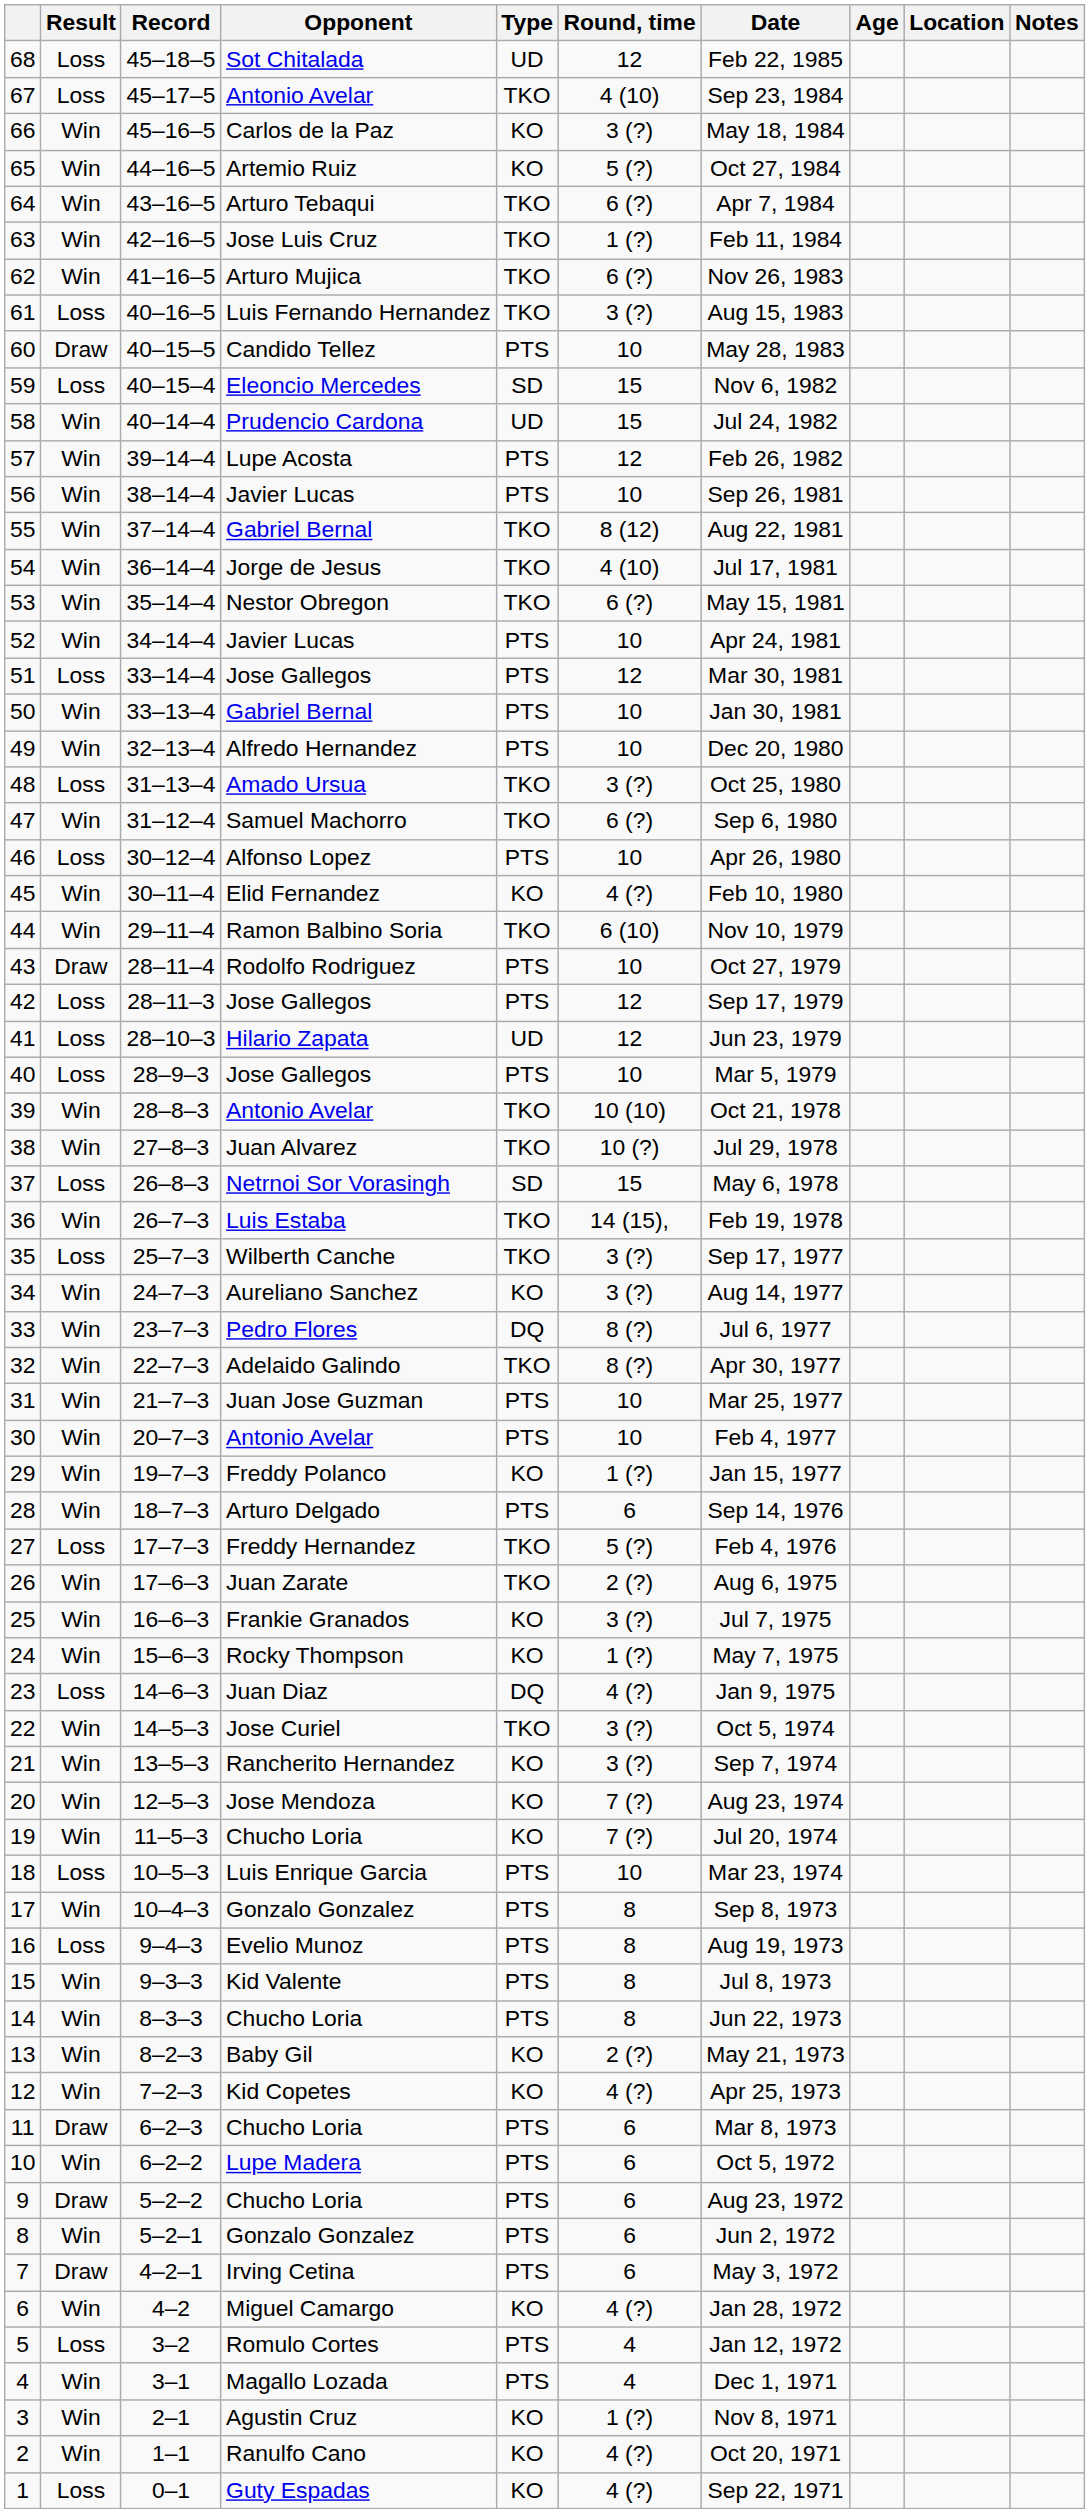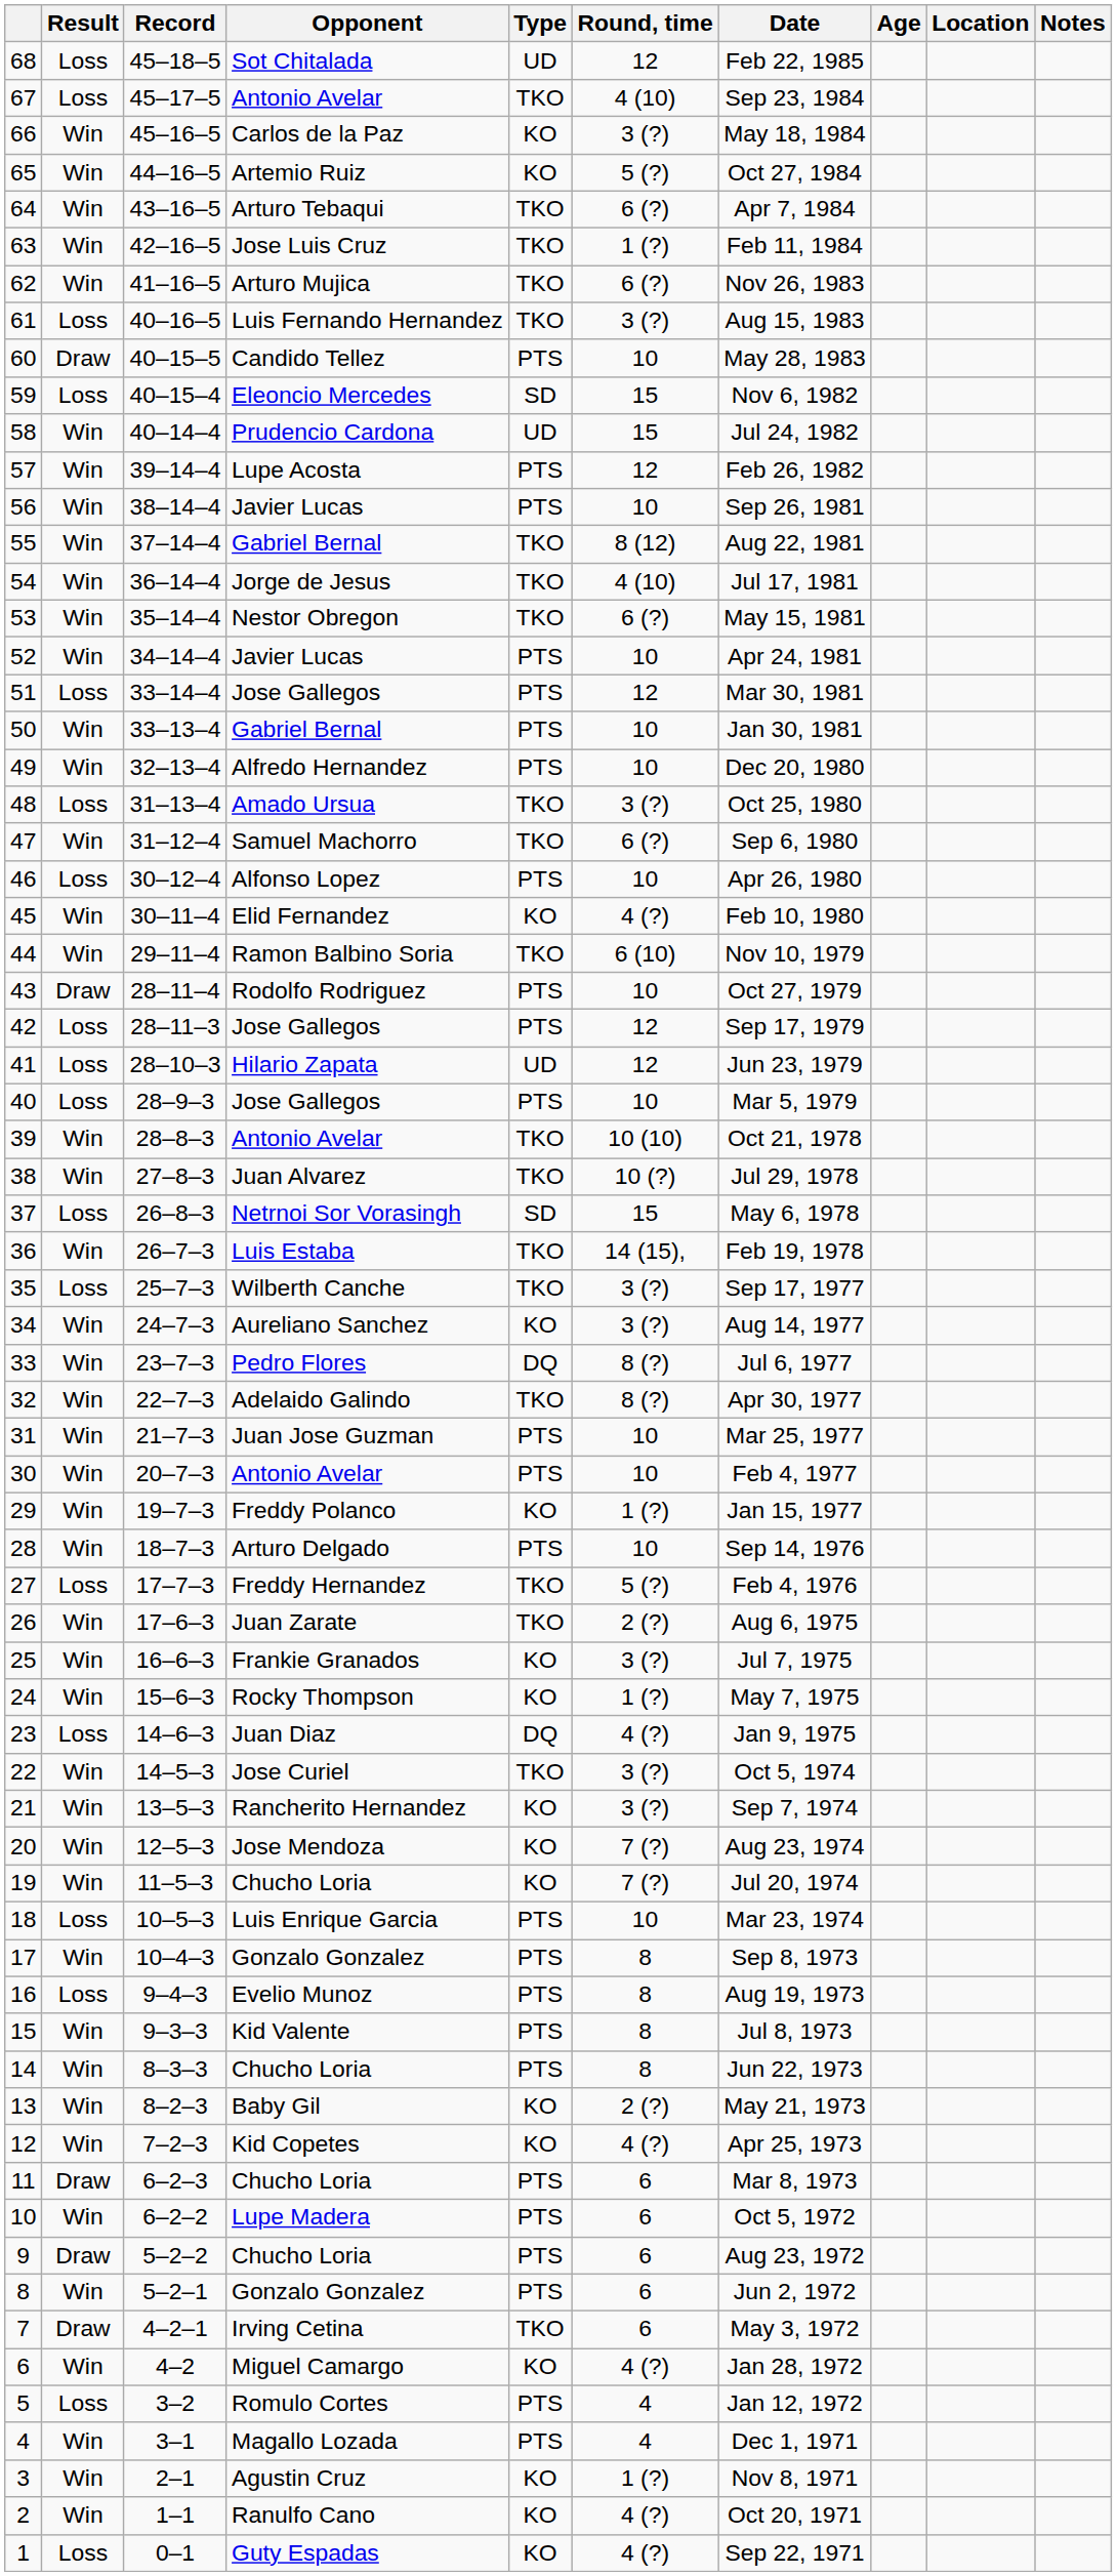28 | Round, time: 6 -> 10
7 | Type: PTS -> TKO
